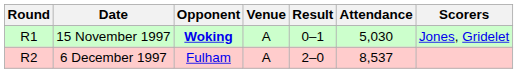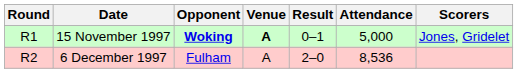15 November 1997 | Venue: normal -> bold
15 November 1997 | Attendance: 5,030 -> 5,000
6 December 1997 | Attendance: 8,537 -> 8,536
